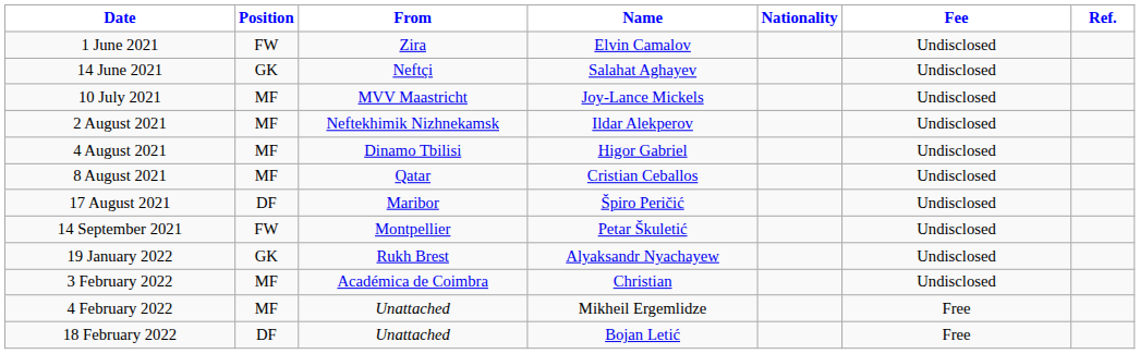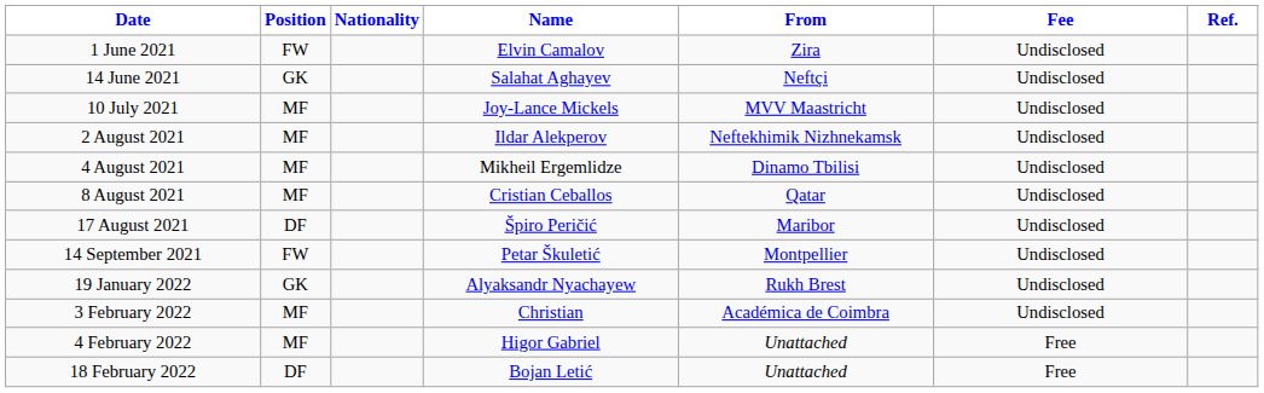columns swapped: Nationality <-> From
4 August 2021 | Name: Higor Gabriel -> Mikheil Ergemlidze
4 February 2022 | Name: Mikheil Ergemlidze -> Higor Gabriel
